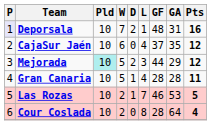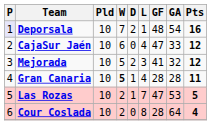Deporsala | GA: 31 -> 54
CajaSur Jaén | GF: 37 -> 47
CajaSur Jaén | GA: 35 -> 33
Mejorada | Pld: paleturquoise background -> no background
Mejorada | GF: 44 -> 41
Mejorada | GA: 29 -> 32
Gran Canaria | W: normal -> bold
Las Rozas | GF: 46 -> 47
